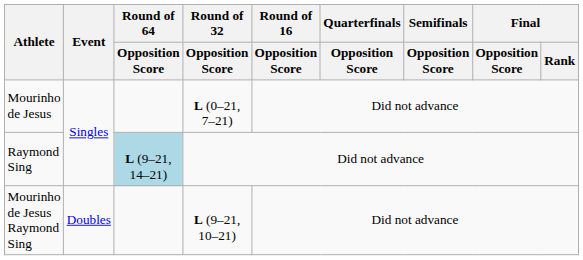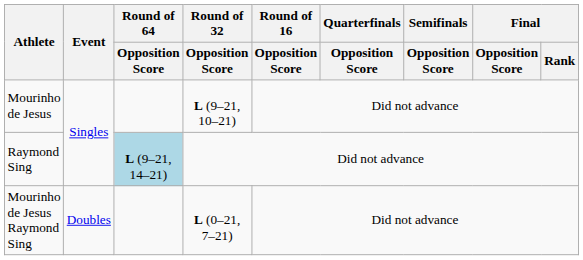Mourinho de Jesus | Round of 32 / Opposition Score: L (0–21, 7–21) -> L (9–21, 10–21)
Mourinho de Jesus Raymond Sing | Round of 32 / Opposition Score: L (9–21, 10–21) -> L (0–21, 7–21)
